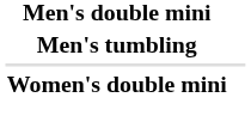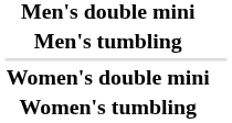+ row: Women's tumbling
